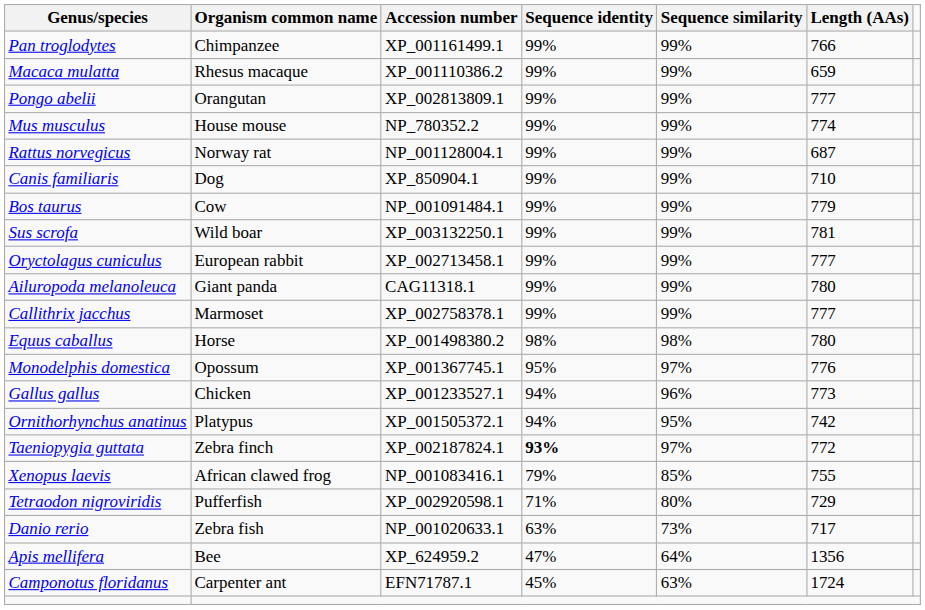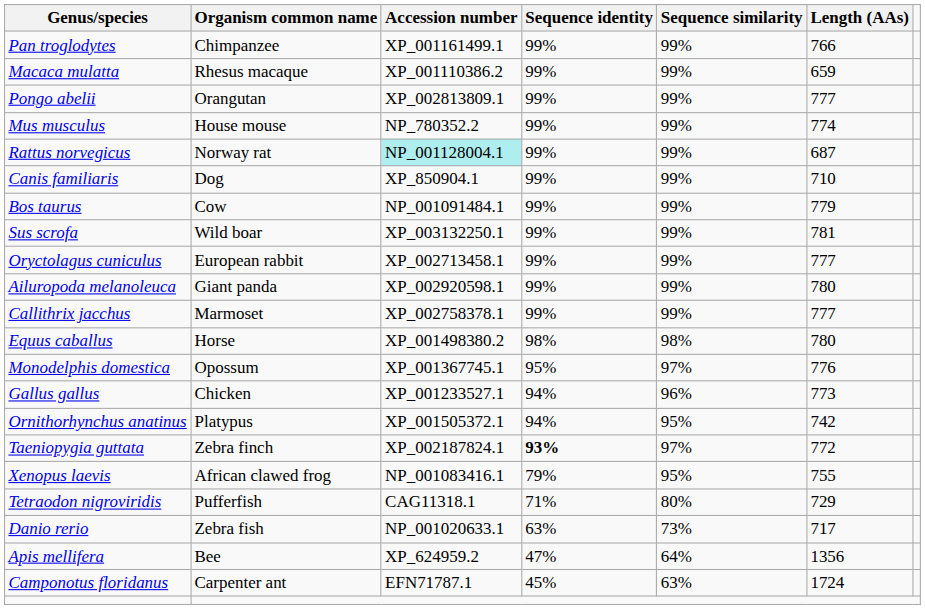Rattus norvegicus | Accession number: no background -> paleturquoise background
Ailuropoda melanoleuca | Accession number: CAG11318.1 -> XP_002920598.1
Xenopus laevis | Sequence similarity: 85% -> 95%
Tetraodon nigroviridis | Accession number: XP_002920598.1 -> CAG11318.1
